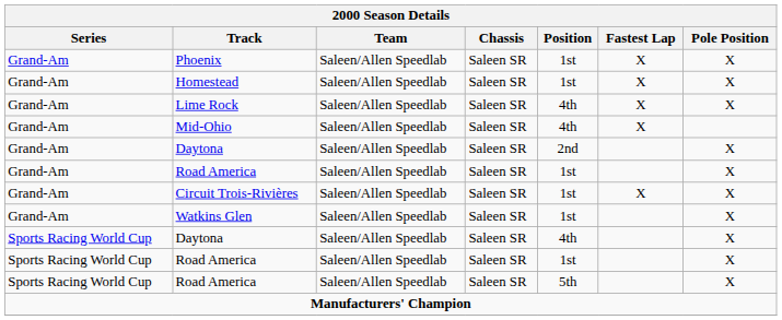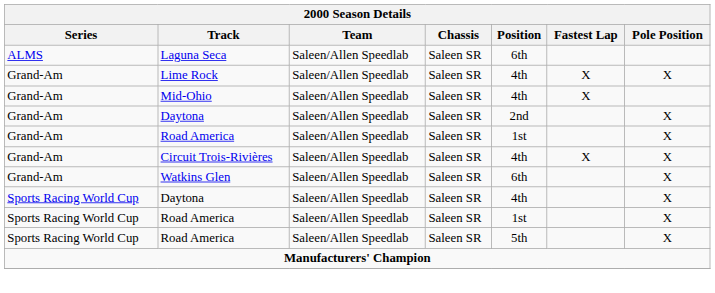+ row: ALMS | Laguna Seca | Saleen/Allen Speedlab | Saleen SR | 6th
- row: Grand-Am | Phoenix | Saleen/Allen Speedlab | Saleen SR | 1st | X | X
- row: Grand-Am | Homestead | Saleen/Allen Speedlab | Saleen SR | 1st | X | X
Circuit Trois-Rivières | Position: 1st -> 4th
Watkins Glen | Position: 1st -> 6th
